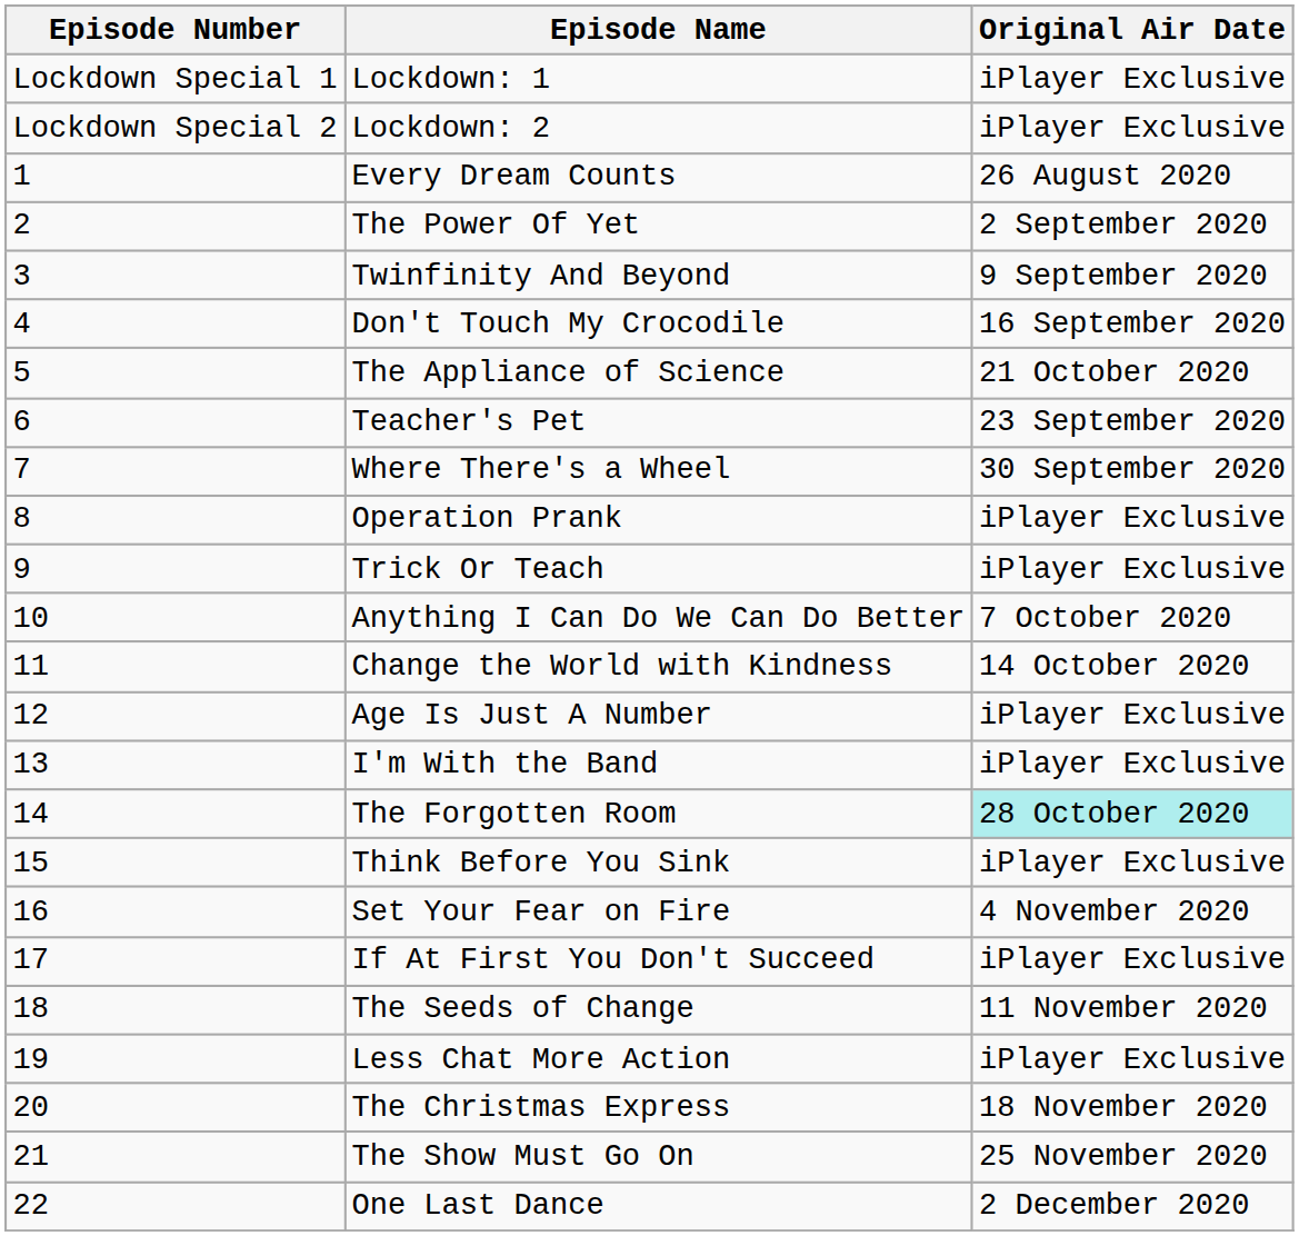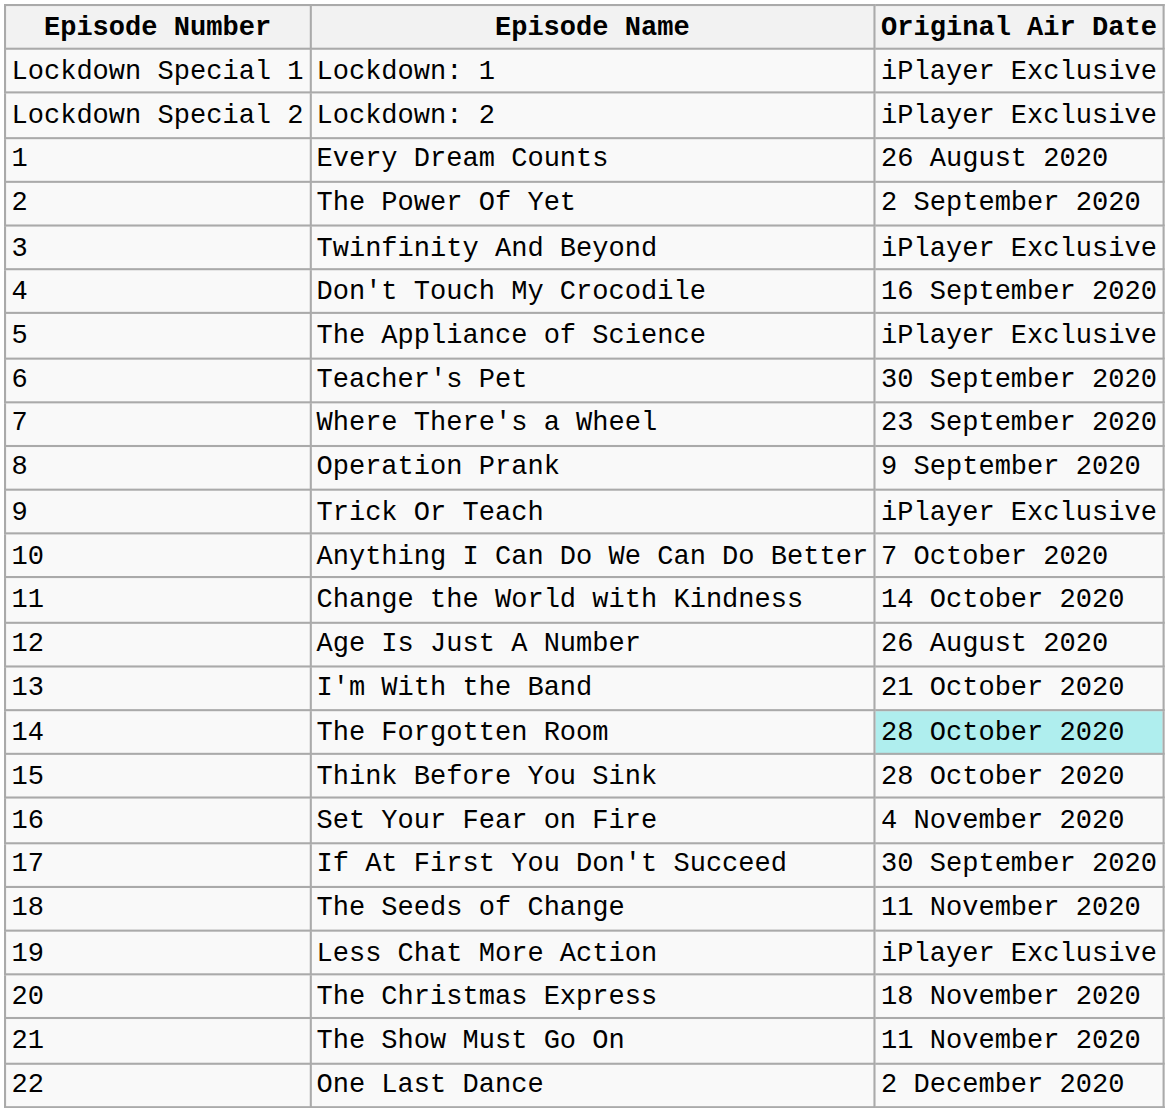Twinfinity And Beyond | Original Air Date: 9 September 2020 -> iPlayer Exclusive
The Appliance of Science | Original Air Date: 21 October 2020 -> iPlayer Exclusive
Teacher's Pet | Original Air Date: 23 September 2020 -> 30 September 2020
Where There's a Wheel | Original Air Date: 30 September 2020 -> 23 September 2020
Operation Prank | Original Air Date: iPlayer Exclusive -> 9 September 2020
Age Is Just A Number | Original Air Date: iPlayer Exclusive -> 26 August 2020
I'm With the Band | Original Air Date: iPlayer Exclusive -> 21 October 2020
Think Before You Sink | Original Air Date: iPlayer Exclusive -> 28 October 2020
If At First You Don't Succeed | Original Air Date: iPlayer Exclusive -> 30 September 2020
The Show Must Go On | Original Air Date: 25 November 2020 -> 11 November 2020
